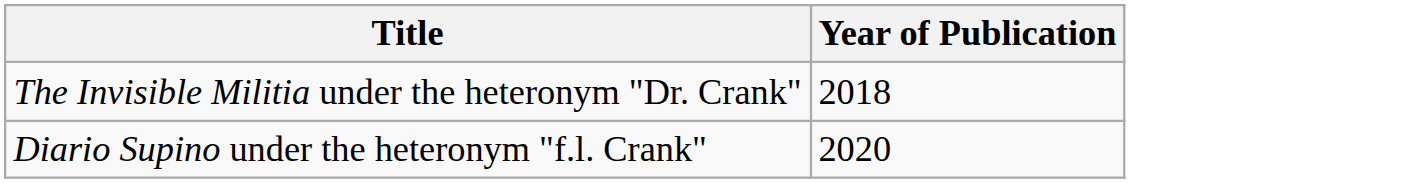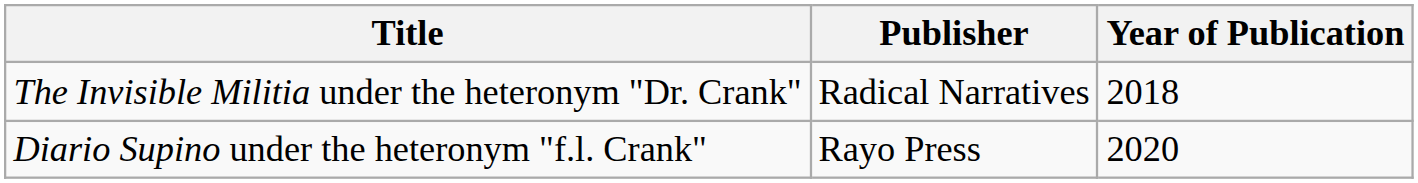+ column: Publisher | Radical Narratives | Rayo Press
